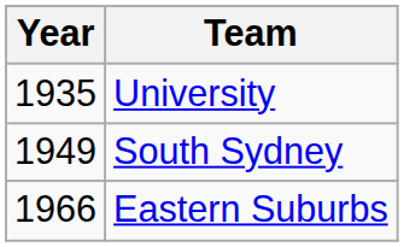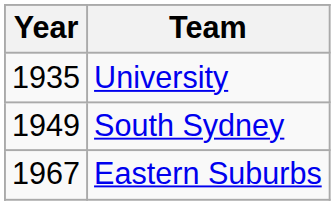Eastern Suburbs | Year: 1966 -> 1967
